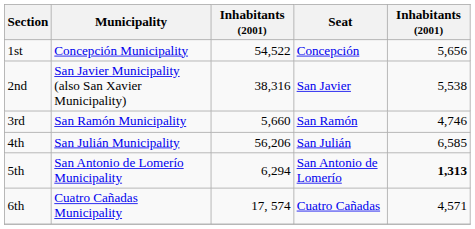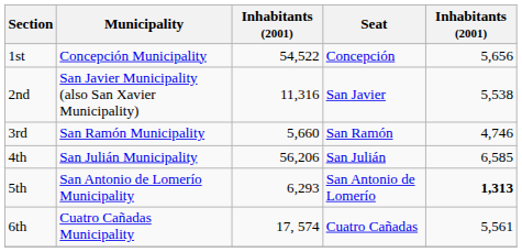2nd | column 3: 38,316 -> 11,316
5th | column 3: 6,294 -> 6,293
6th | column 5: 4,571 -> 5,561
